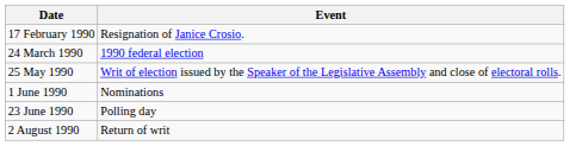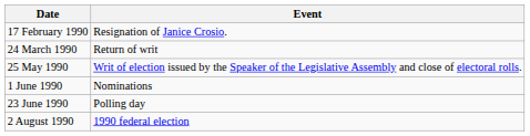24 March 1990 | Event: 1990 federal election -> Return of writ
2 August 1990 | Event: Return of writ -> 1990 federal election
